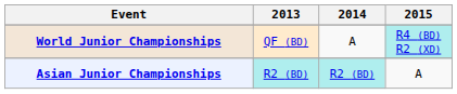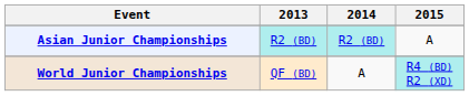rows swapped: Asian Junior Championships <-> World Junior Championships
